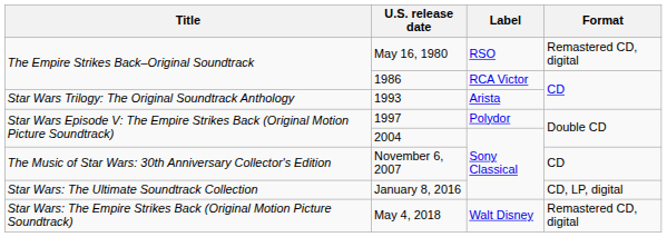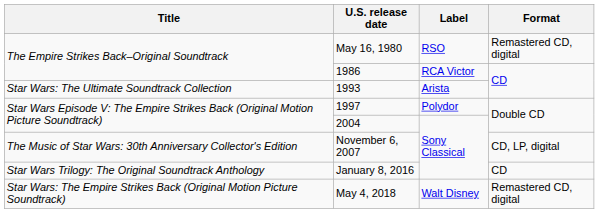1993 | Title: Star Wars Trilogy: The Original Soundtrack Anthology -> Star Wars: The Ultimate Soundtrack Collection
November 6, 2007 | Format: CD -> CD, LP, digital
January 8, 2016 | Title: Star Wars: The Ultimate Soundtrack Collection -> Star Wars Trilogy: The Original Soundtrack Anthology
January 8, 2016 | Format: CD, LP, digital -> CD
